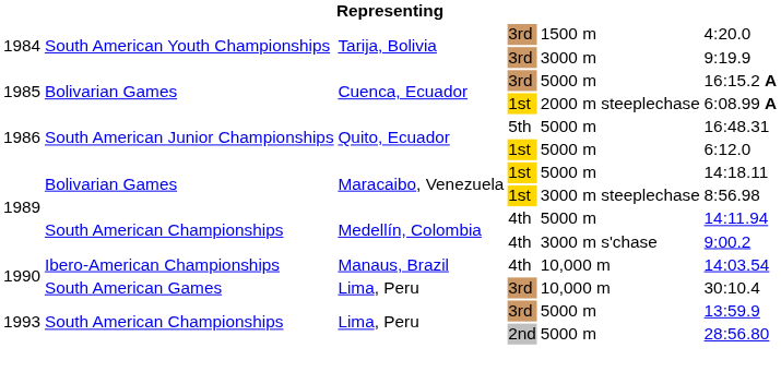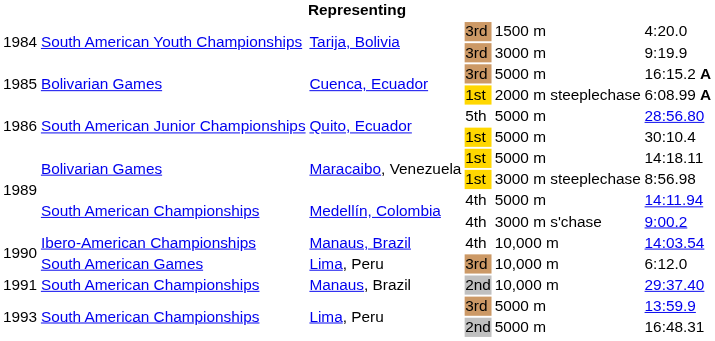1986 / 5th | column 6: 16:48.31 -> 28:56.80
1986 / 1st | column 6: 6:12.0 -> 30:10.4
1990 / 3rd | column 6: 30:10.4 -> 6:12.0
+ row: 1991 | South American Championships | Manaus, Brazil | 2nd | 10,000 m | 29:37.40
1993 / 2nd | column 6: 28:56.80 -> 16:48.31
